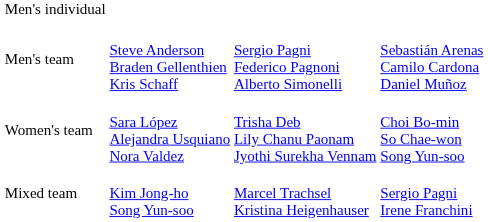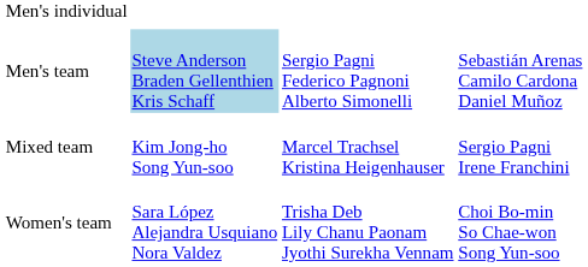Men's team | column 2: no background -> lightblue background
rows swapped: Women's team <-> Mixed team
